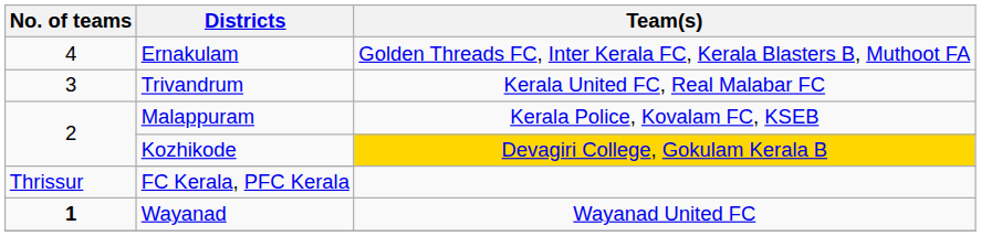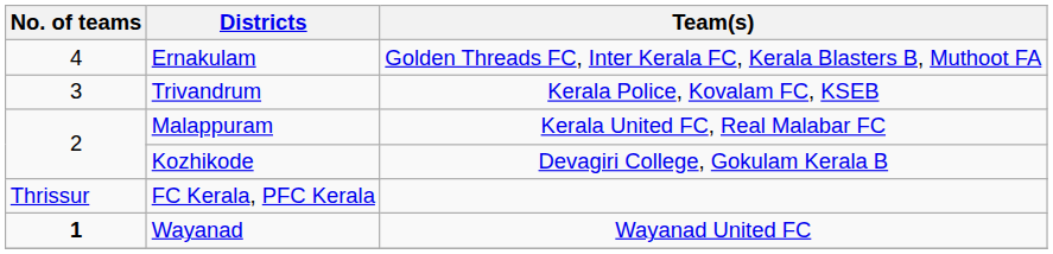Trivandrum | Team(s): Kerala United FC, Real Malabar FC -> Kerala Police, Kovalam FC, KSEB
Malappuram | Team(s): Kerala Police, Kovalam FC, KSEB -> Kerala United FC, Real Malabar FC
Kozhikode | Team(s): gold background -> no background
